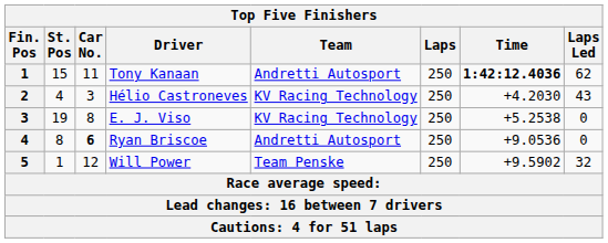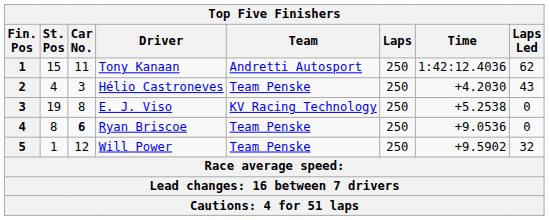Tony Kanaan | Time: bold -> normal
Hélio Castroneves | Team: KV Racing Technology -> Team Penske
Ryan Briscoe | Team: Andretti Autosport -> Team Penske
